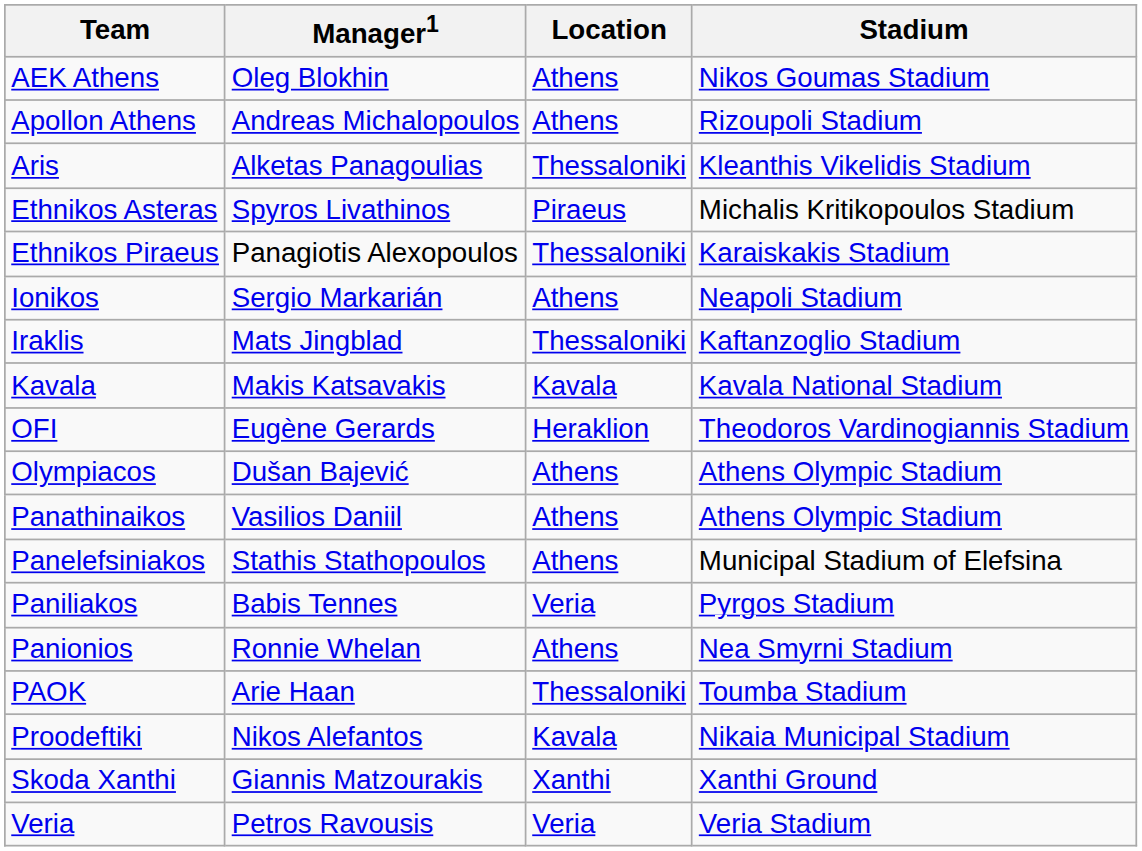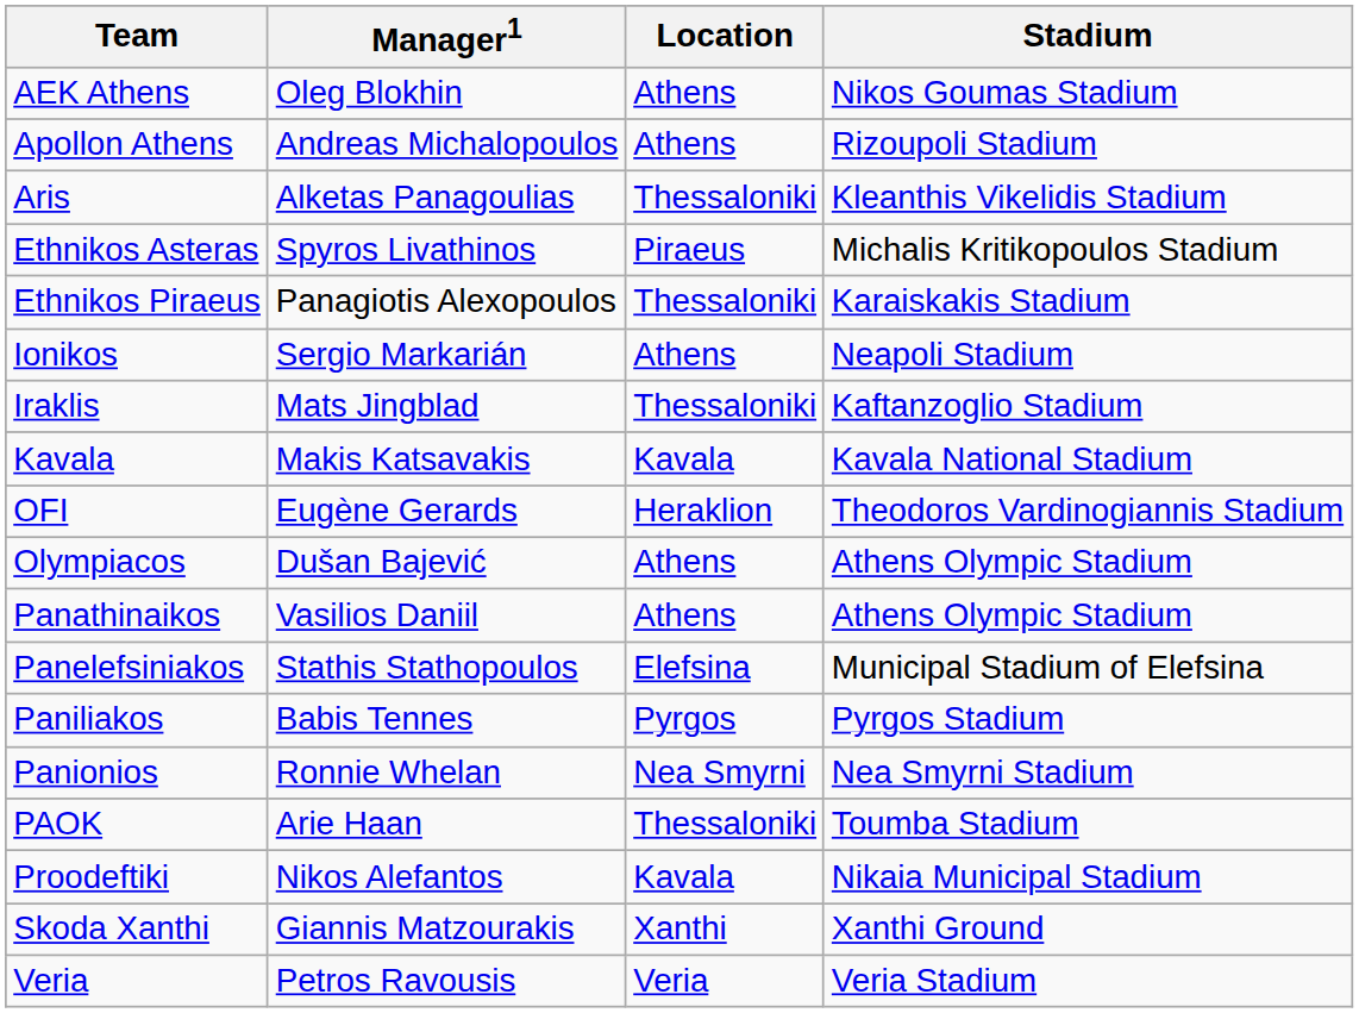Panelefsiniakos | Location: Athens -> Elefsina
Paniliakos | Location: Veria -> Pyrgos
Panionios | Location: Athens -> Nea Smyrni
